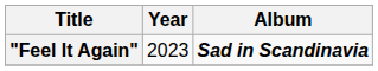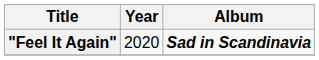"Feel It Again" | Year: 2023 -> 2020
